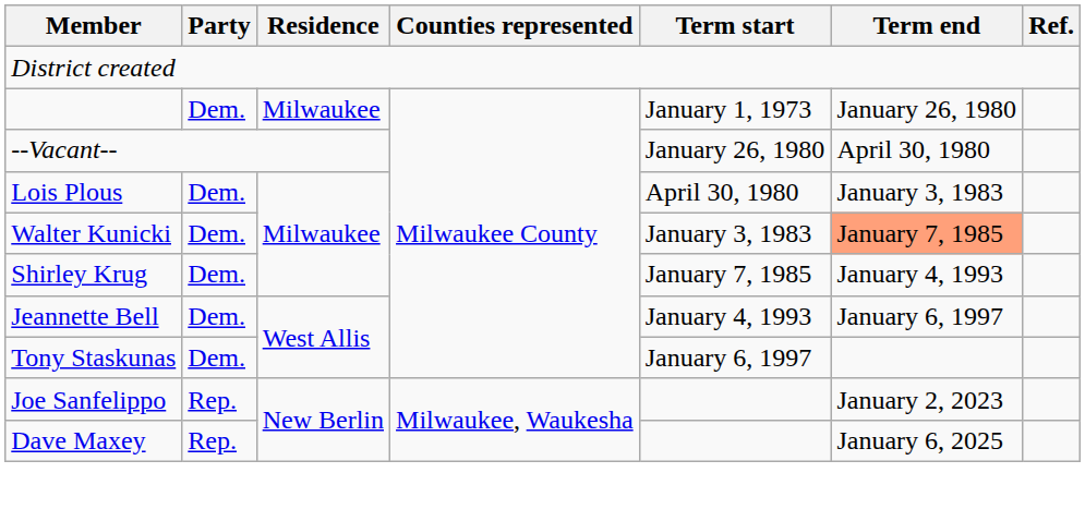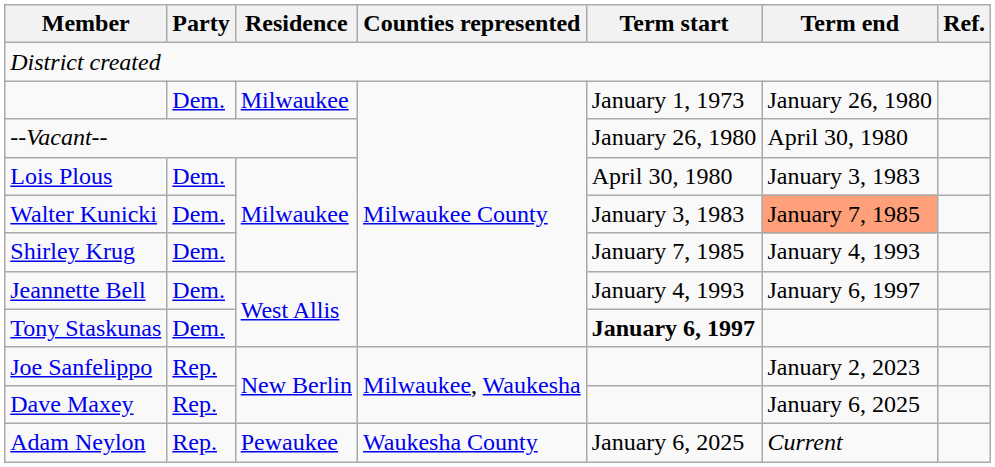Tony Staskunas | Term start: normal -> bold
+ row: Adam Neylon | Rep. | Pewaukee | Waukesha County | January 6, 2025 | Current
